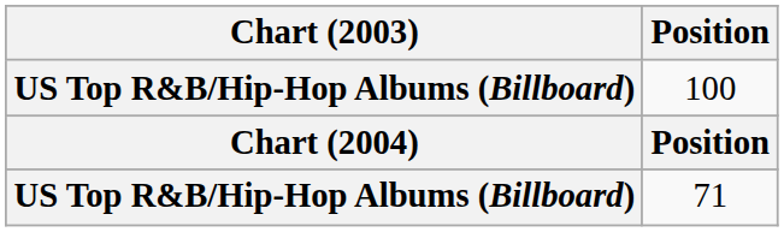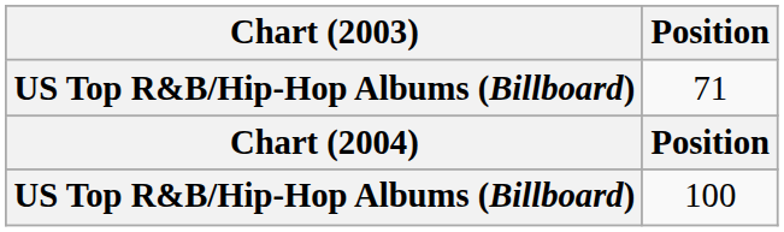rows swapped: 100 <-> 71
